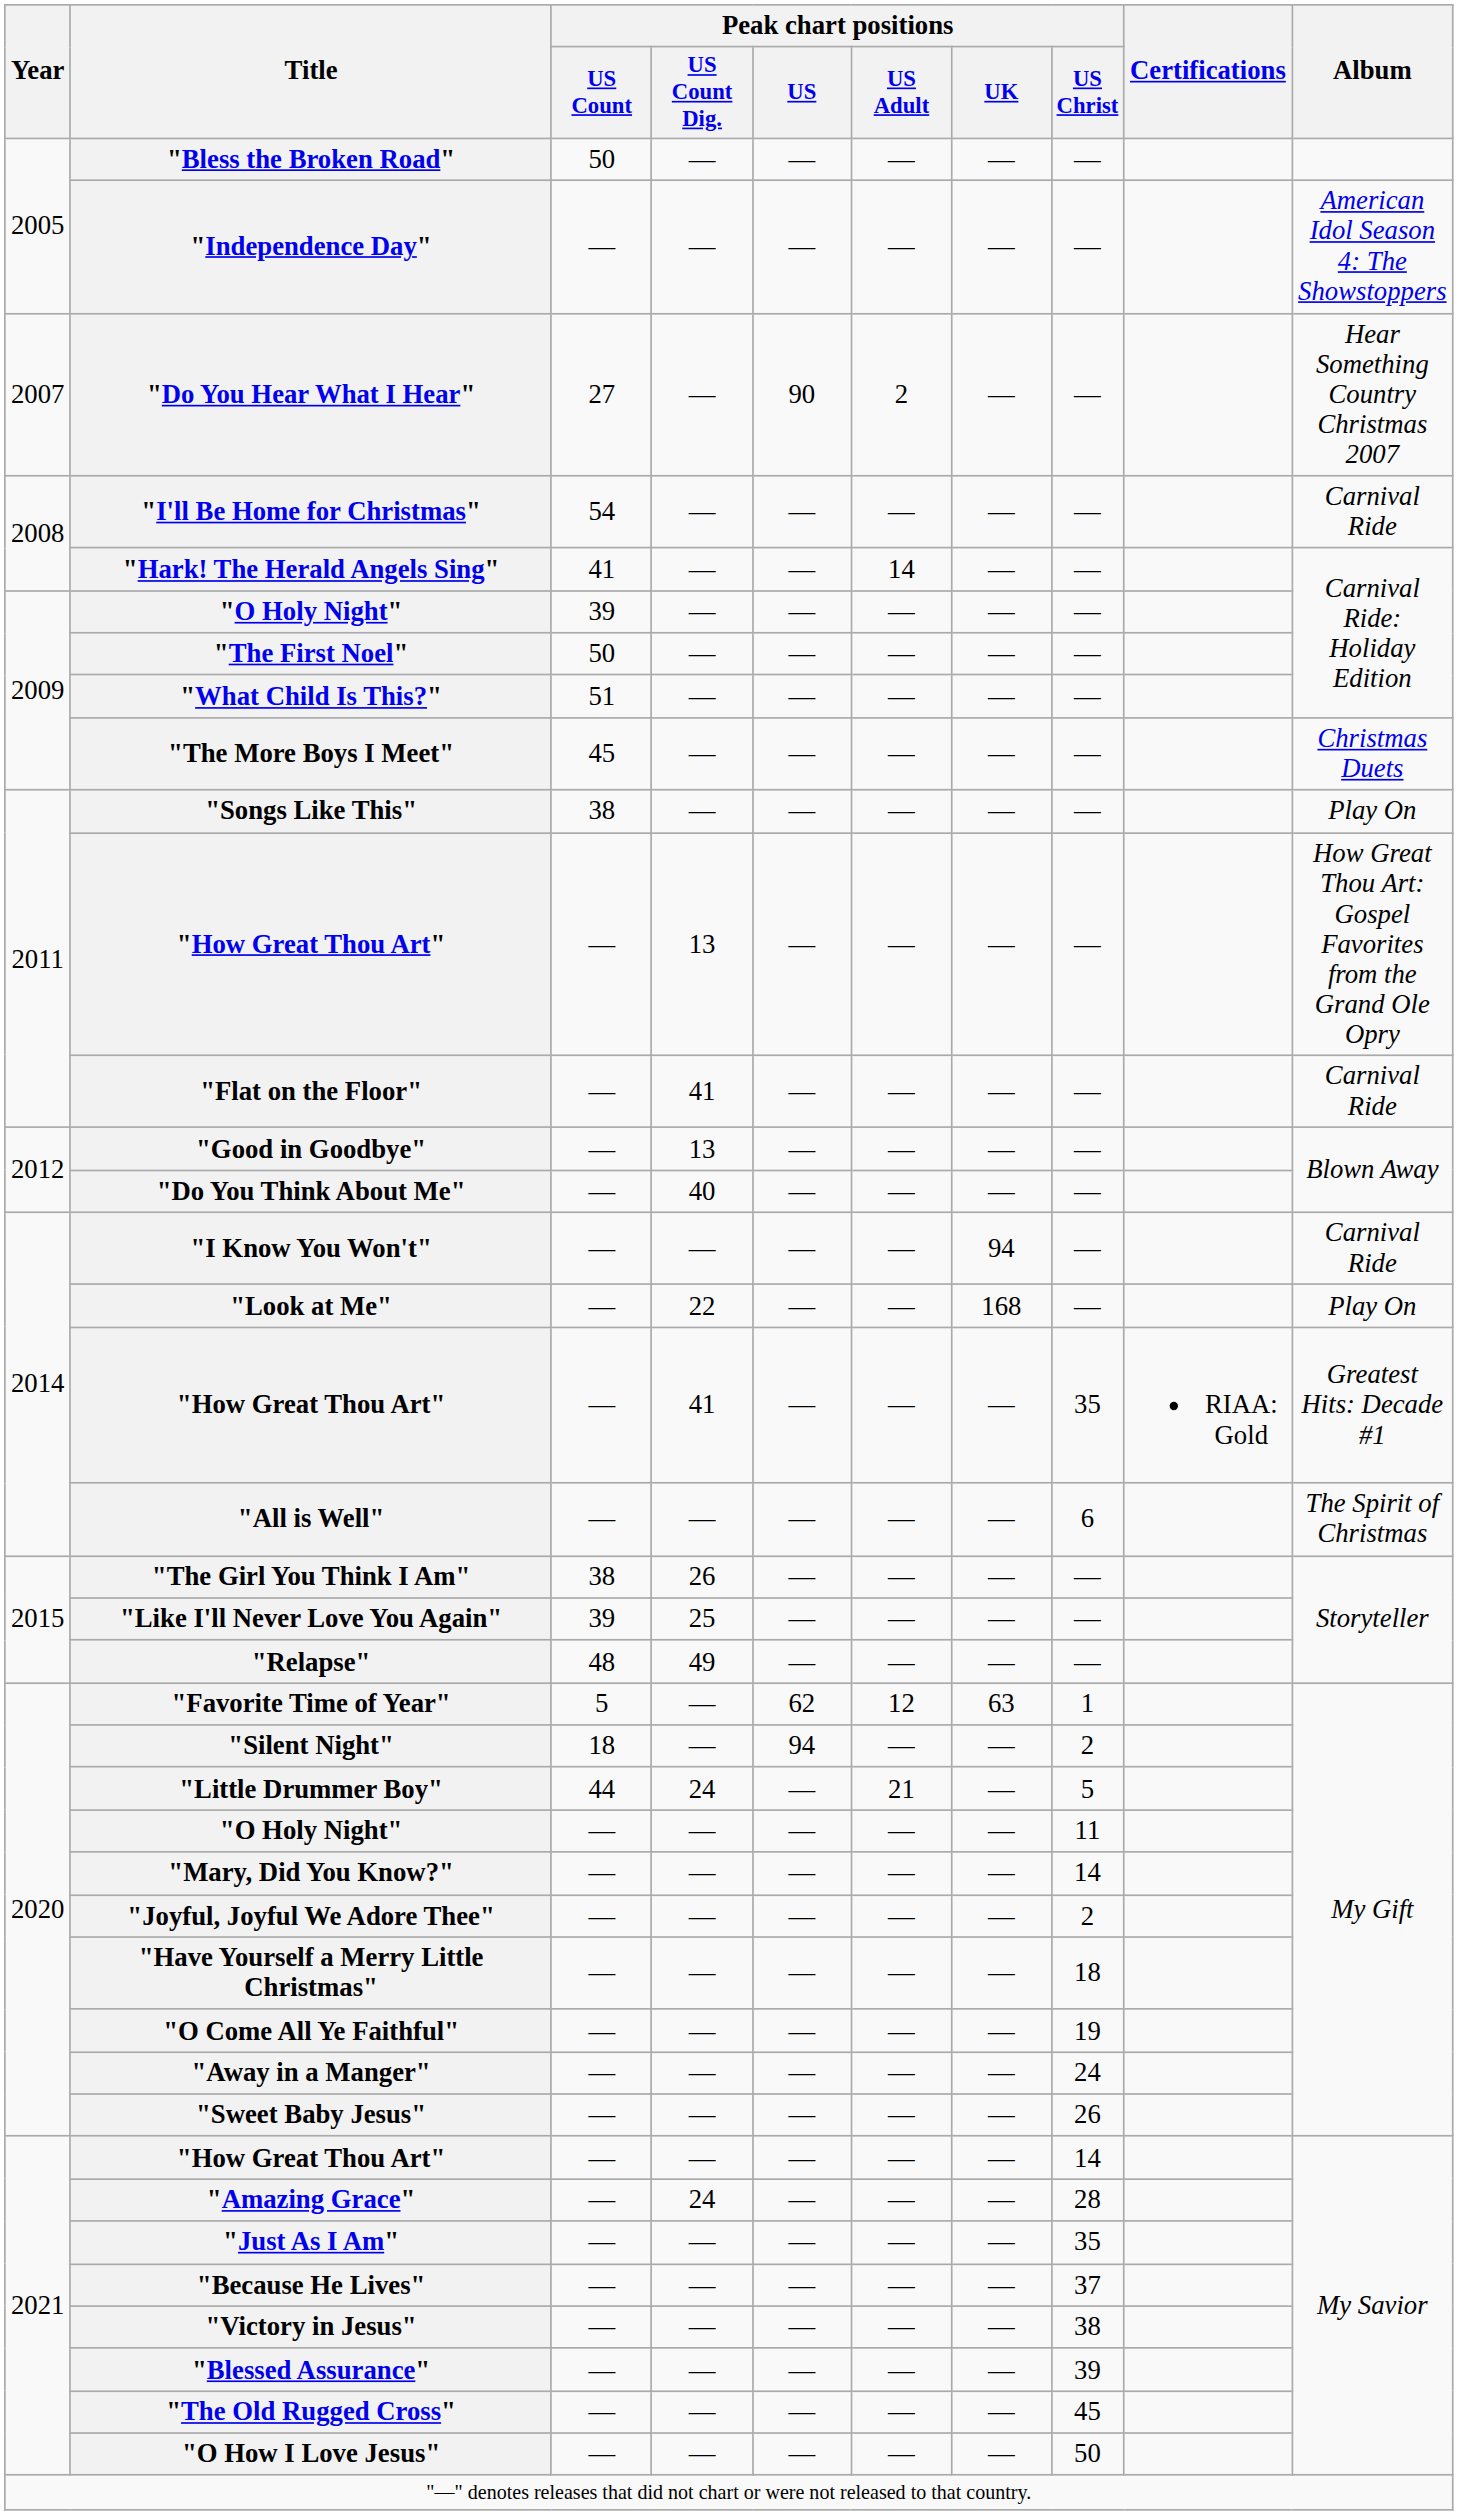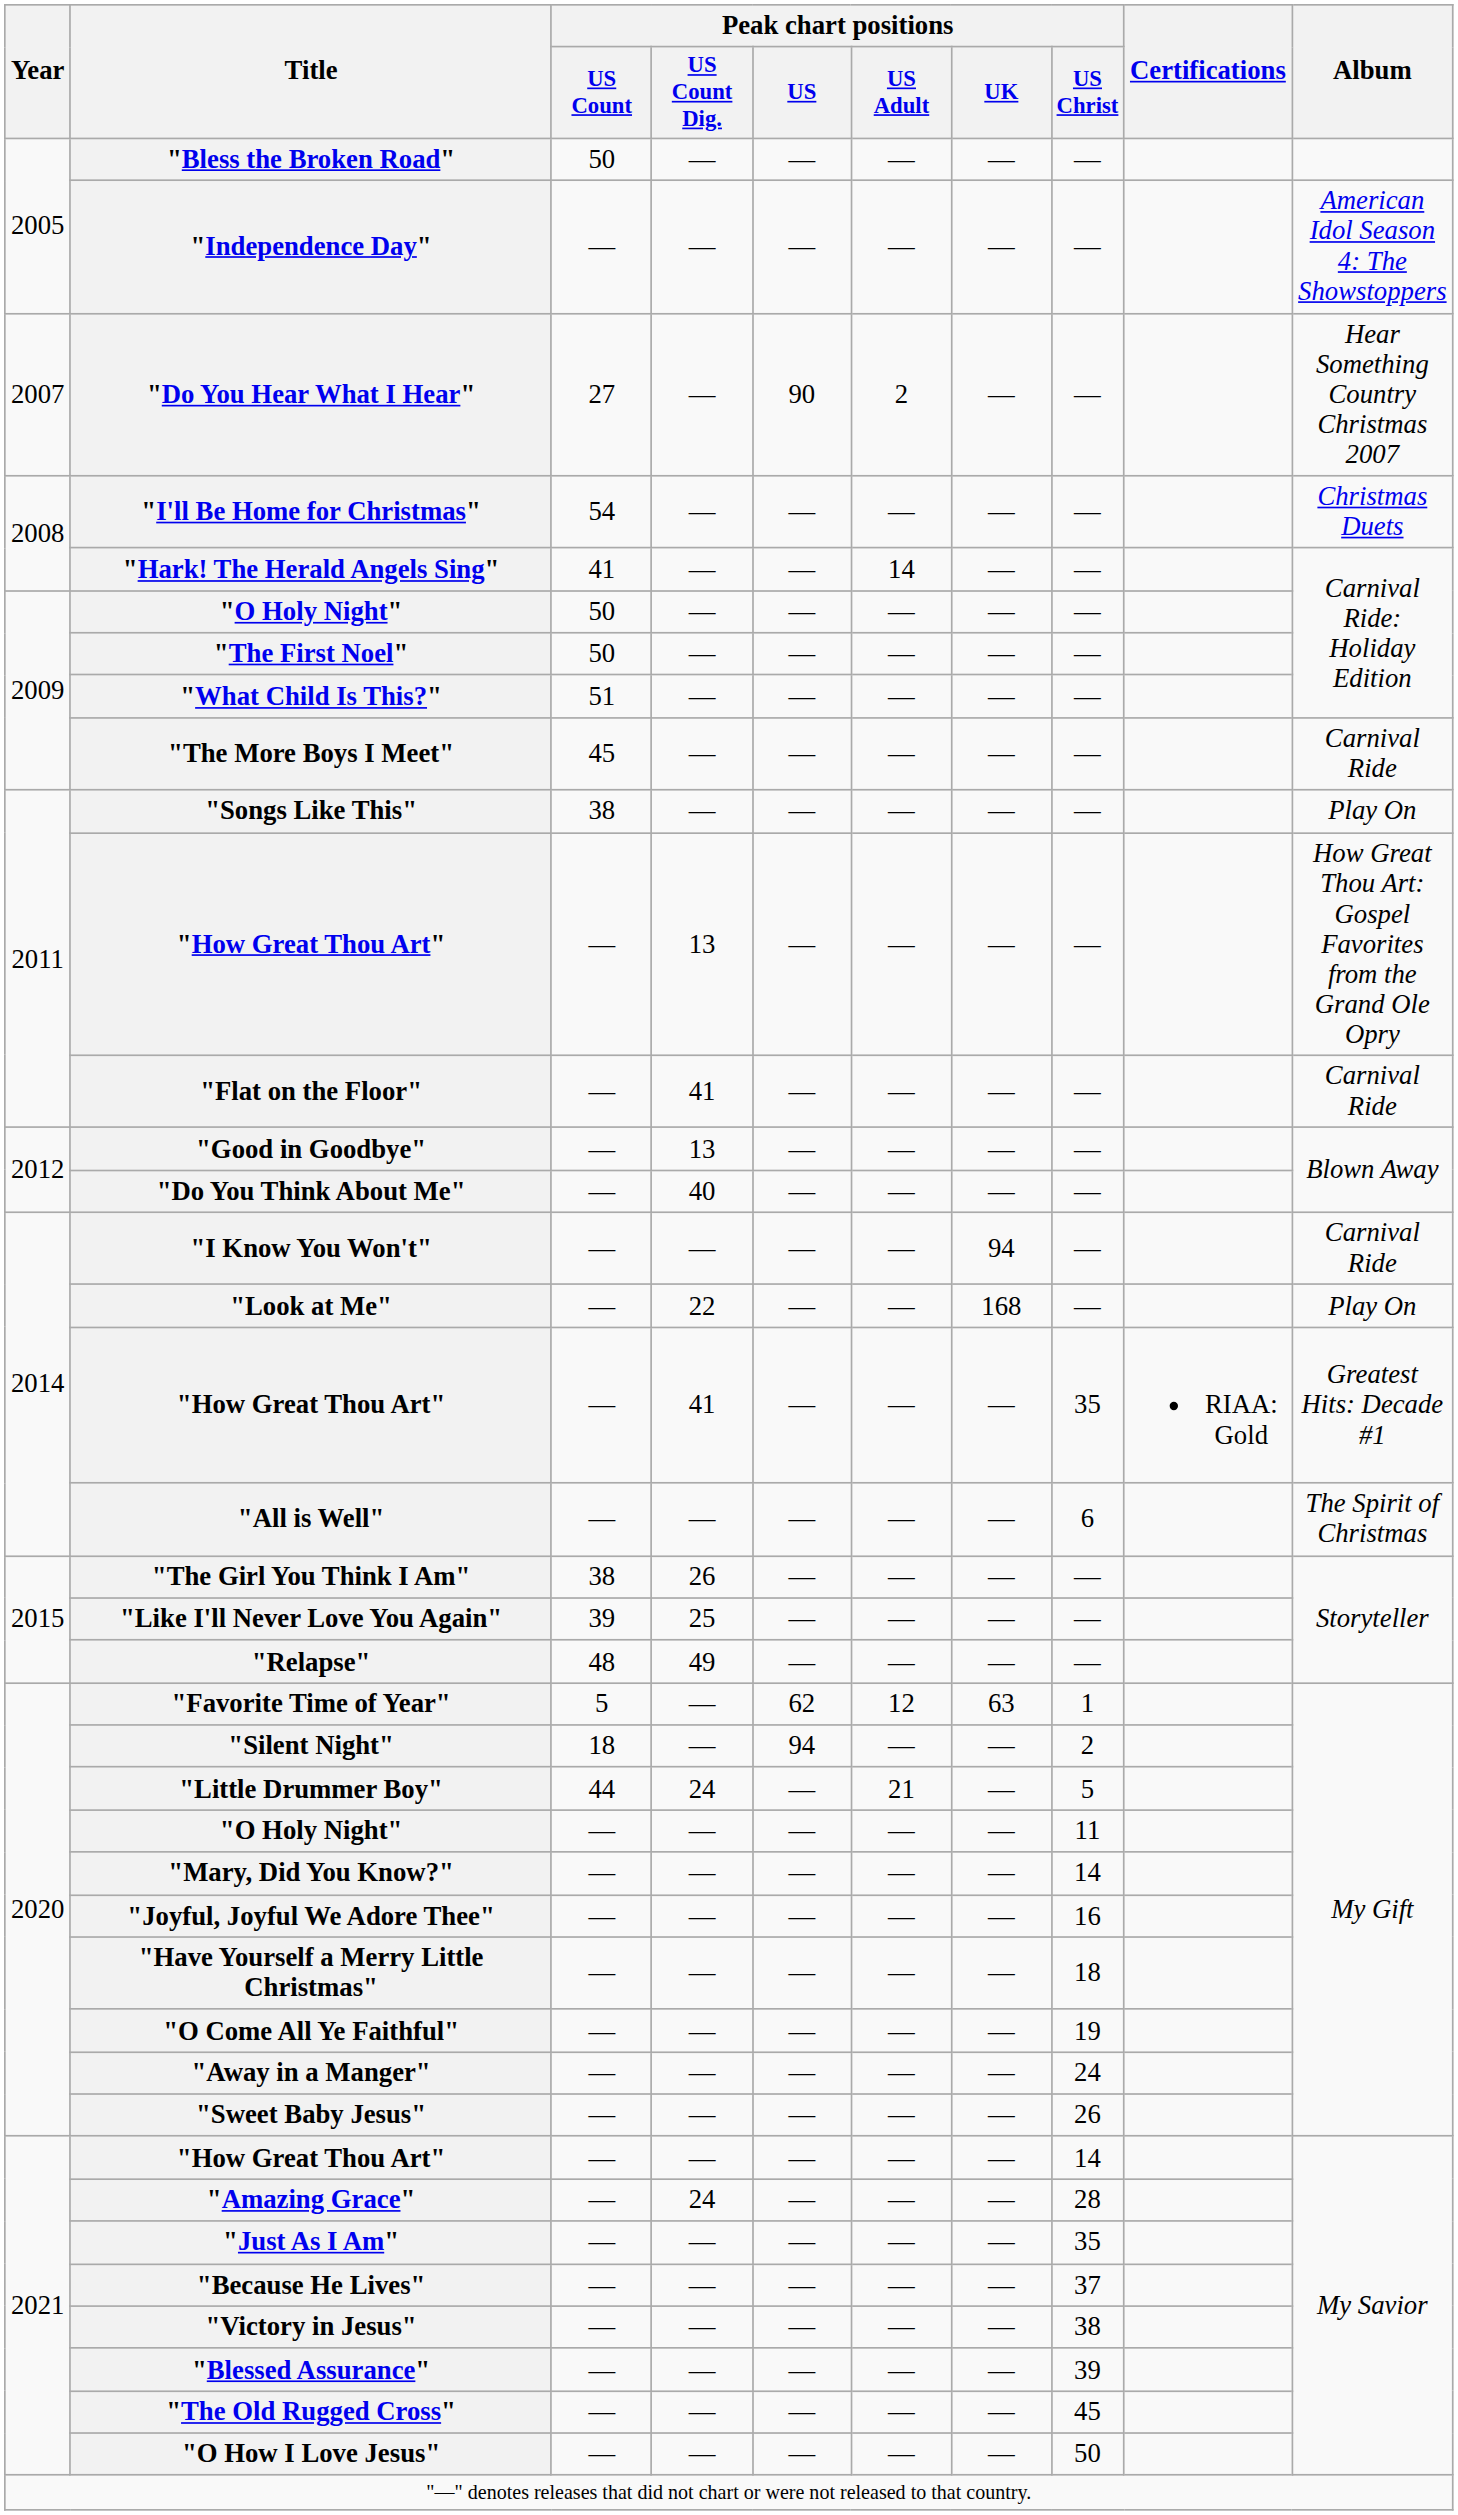"I'll Be Home for Christmas" | Album: Carnival Ride -> Christmas Duets
2009 / "O Holy Night" | Peak chart positions / US Count: 39 -> 50
"The More Boys I Meet" | Album: Christmas Duets -> Carnival Ride
"Joyful, Joyful We Adore Thee" | Peak chart positions / US Christ: 2 -> 16
